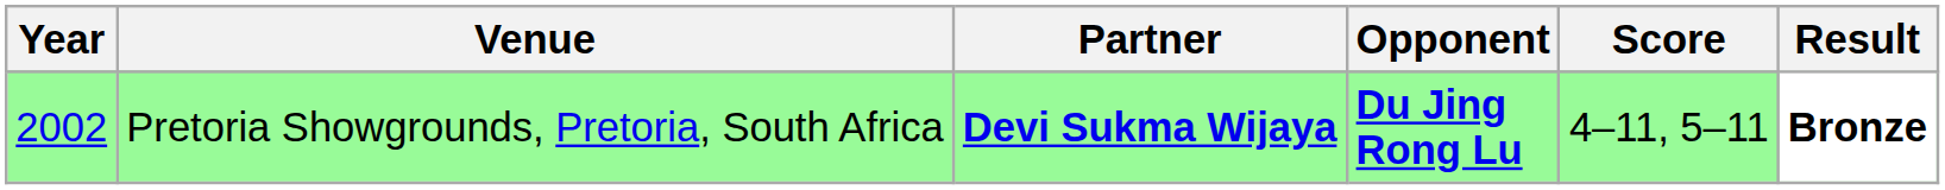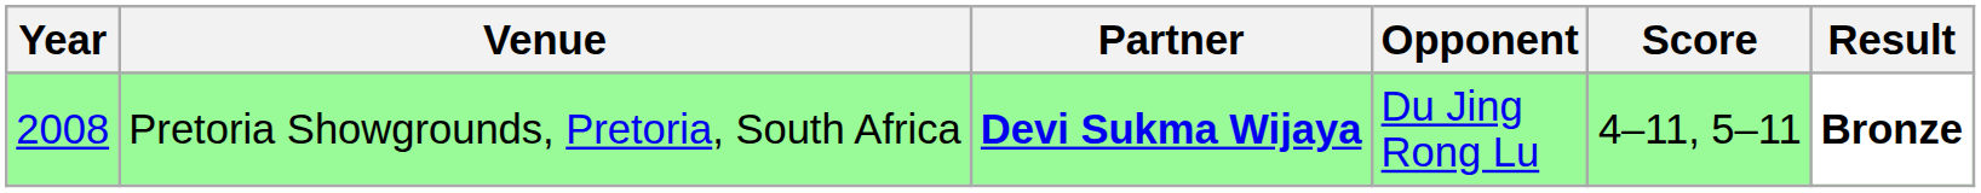Pretoria Showgrounds, Pretoria, South Africa | Year: 2002 -> 2008
Pretoria Showgrounds, Pretoria, South Africa | Opponent: bold -> normal
